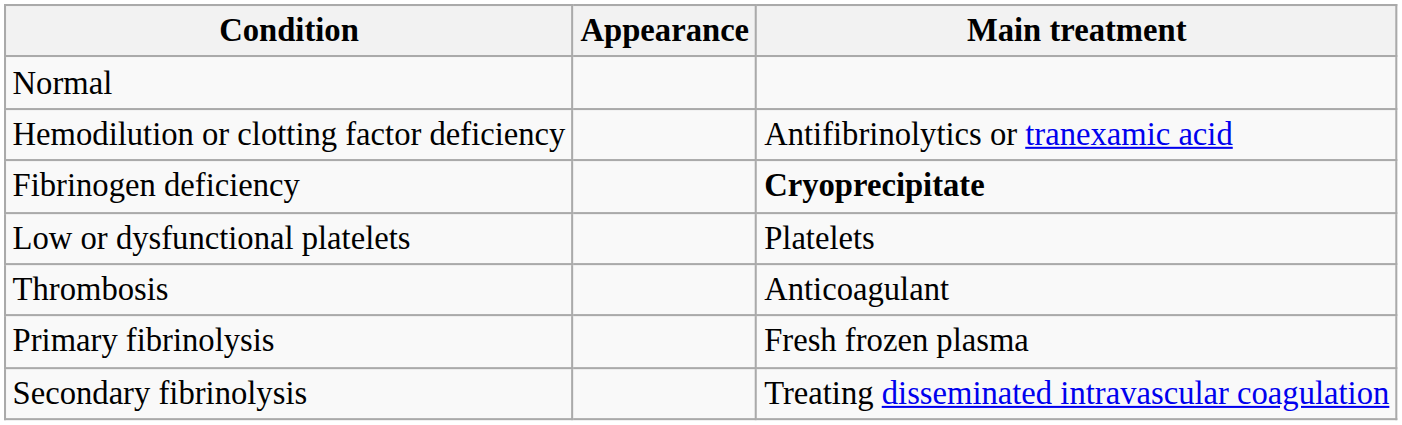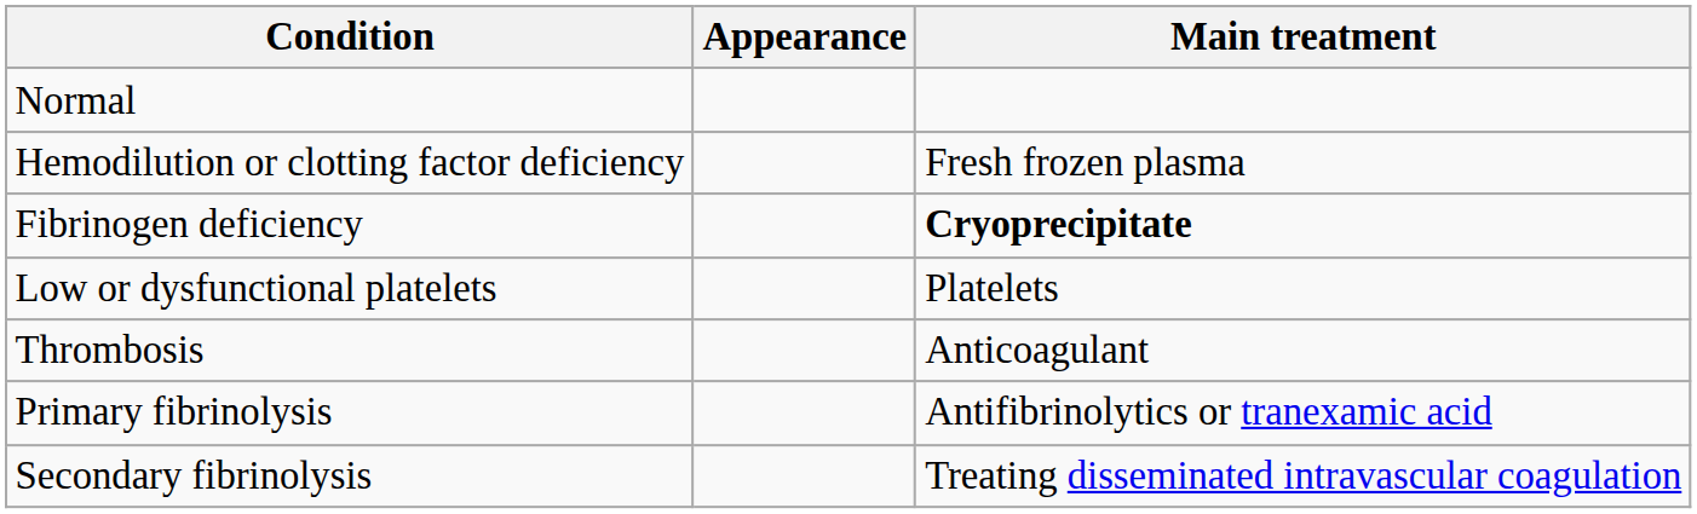Hemodilution or clotting factor deficiency | Main treatment: Antifibrinolytics or tranexamic acid -> Fresh frozen plasma
Primary fibrinolysis | Main treatment: Fresh frozen plasma -> Antifibrinolytics or tranexamic acid
